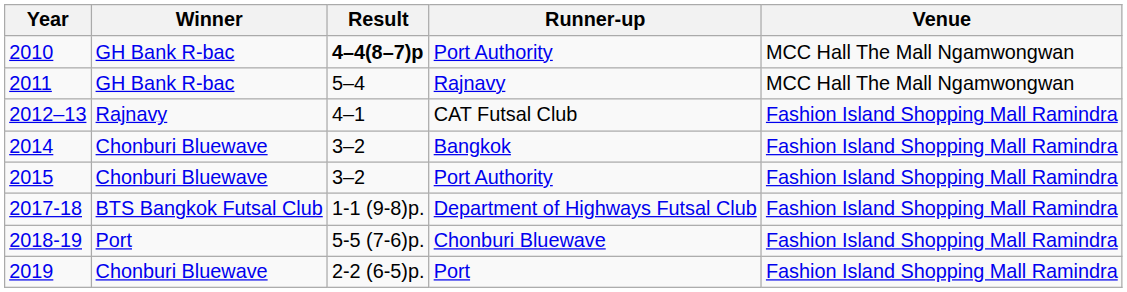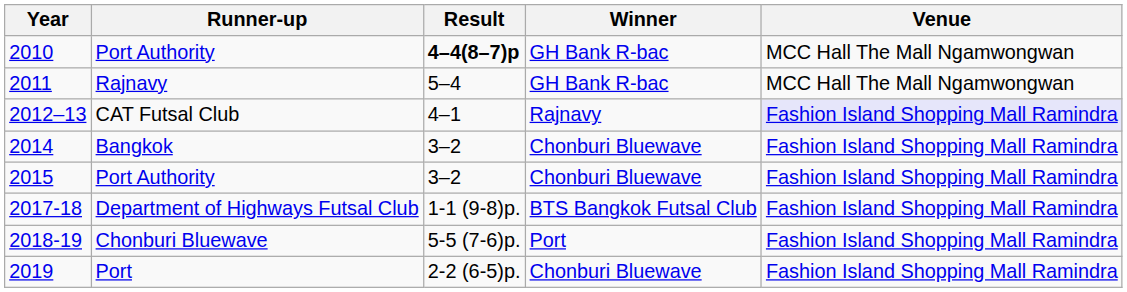columns swapped: Winner <-> Runner-up
2012–13 | Venue: no background -> lavender background
